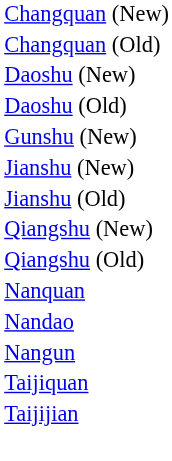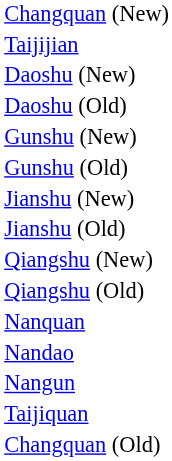rows swapped: Changquan (Old) <-> Taijijian
+ row: Gunshu (Old)
